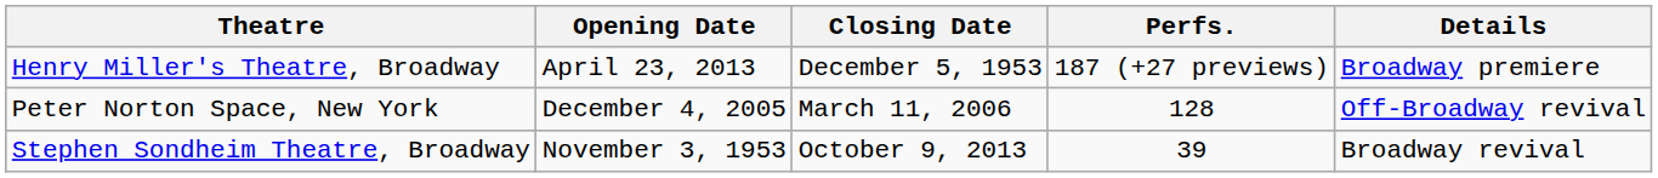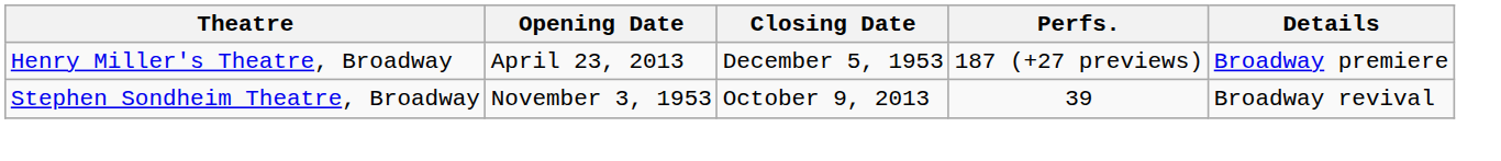- row: Peter Norton Space, New York | December 4, 2005 | March 11, 2006 | 128 | Off-Broadway revival
